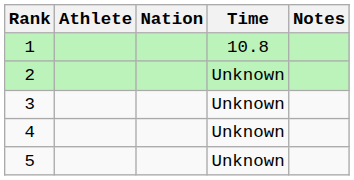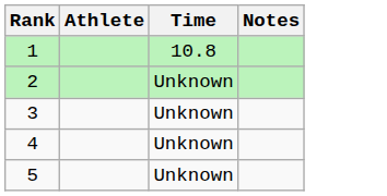- column: Nation
